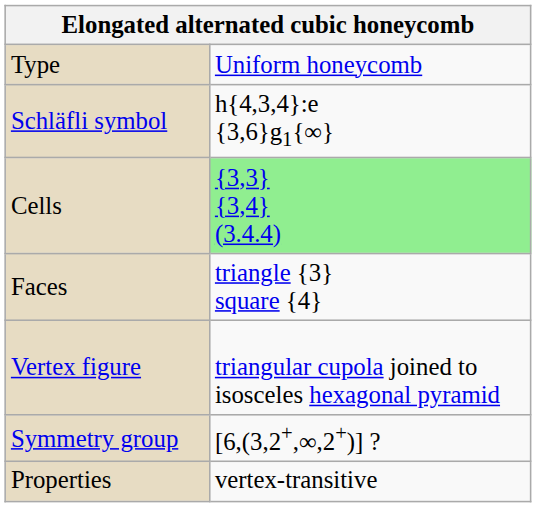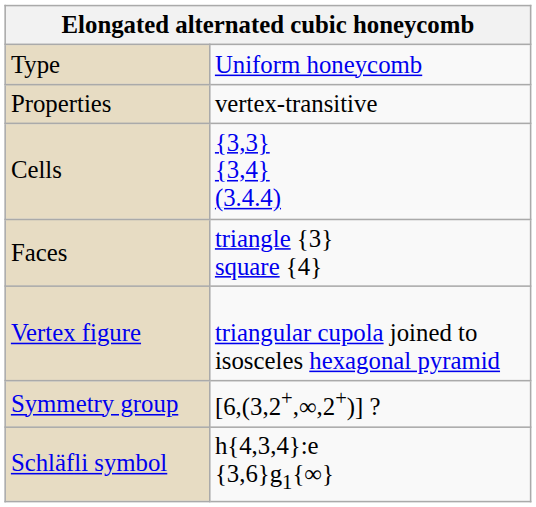rows swapped: Schläfli symbol <-> Properties
Cells | column 2: lightgreen background -> no background
